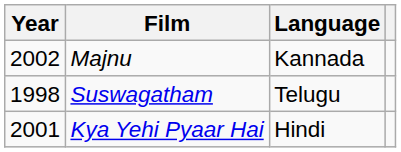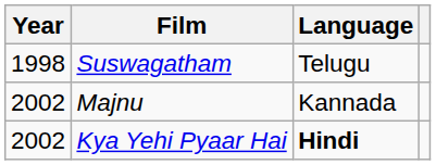rows swapped: Suswagatham <-> Majnu
Kya Yehi Pyaar Hai | Year: 2001 -> 2002
Kya Yehi Pyaar Hai | Language: normal -> bold
